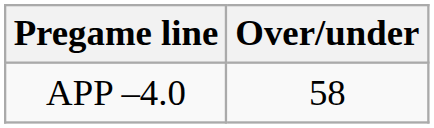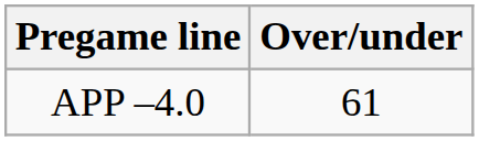APP –4.0 | Over/under: 58 -> 61
